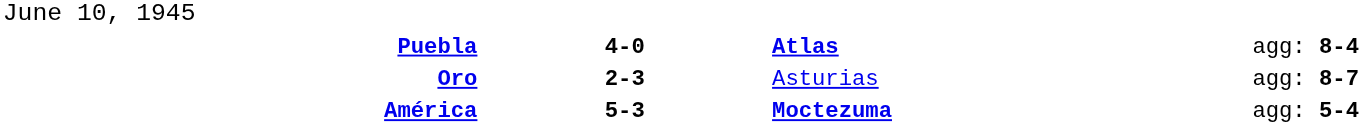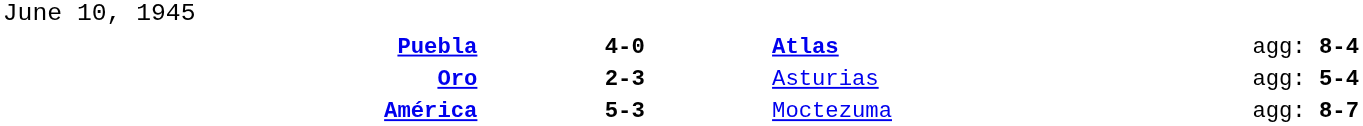Oro | column 4: agg: 8-7 -> agg: 5-4
América | column 3: bold -> normal
América | column 4: agg: 5-4 -> agg: 8-7
